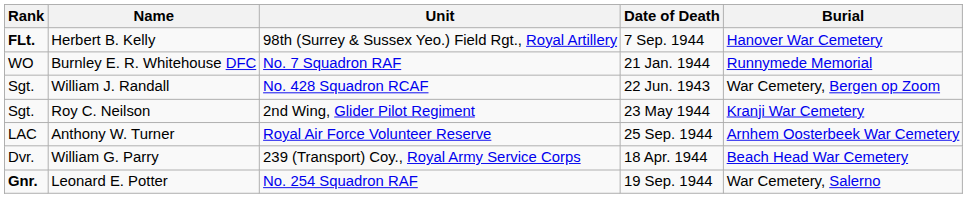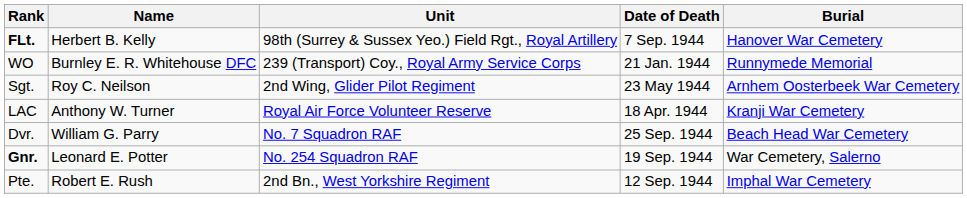Burnley E. R. Whitehouse DFC | Unit: No. 7 Squadron RAF -> 239 (Transport) Coy., Royal Army Service Corps
- row: Sgt. | William J. Randall | No. 428 Squadron RCAF | 22 Jun. 1943 | War Cemetery, Bergen op Zoom
Roy C. Neilson | Burial: Kranji War Cemetery -> Arnhem Oosterbeek War Cemetery
Anthony W. Turner | Date of Death: 25 Sep. 1944 -> 18 Apr. 1944
Anthony W. Turner | Burial: Arnhem Oosterbeek War Cemetery -> Kranji War Cemetery
William G. Parry | Unit: 239 (Transport) Coy., Royal Army Service Corps -> No. 7 Squadron RAF
William G. Parry | Date of Death: 18 Apr. 1944 -> 25 Sep. 1944
+ row: Pte. | Robert E. Rush | 2nd Bn., West Yorkshire Regiment | 12 Sep. 1944 | Imphal War Cemetery
